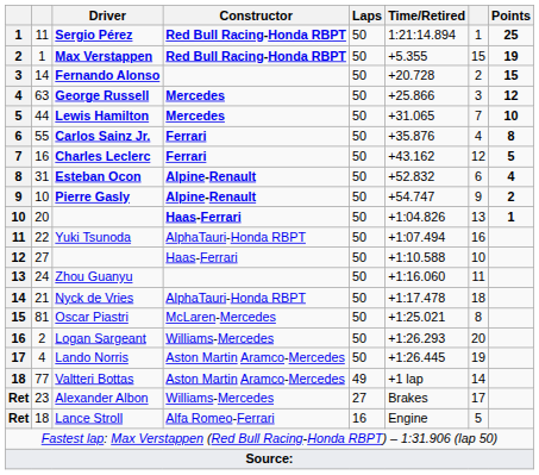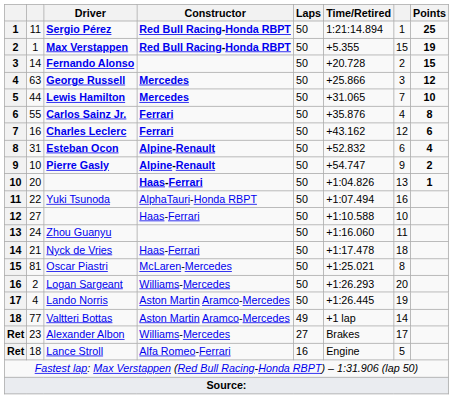Charles Leclerc | Points: 5 -> 6
Nyck de Vries | Constructor: AlphaTauri-Honda RBPT -> Haas-Ferrari
